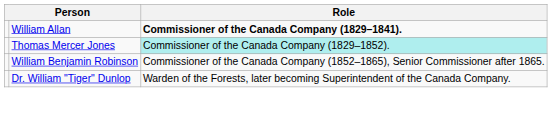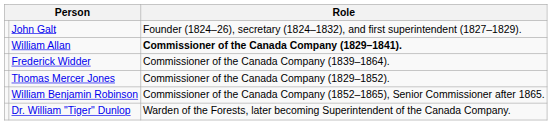+ row: John Galt | Founder (1824–26), secretary (1824–1832), and first superintendent (1827–1829).
+ row: Frederick Widder | Commissioner of the Canada Company (1839–1864).
Thomas Mercer Jones | Role: paleturquoise background -> no background
